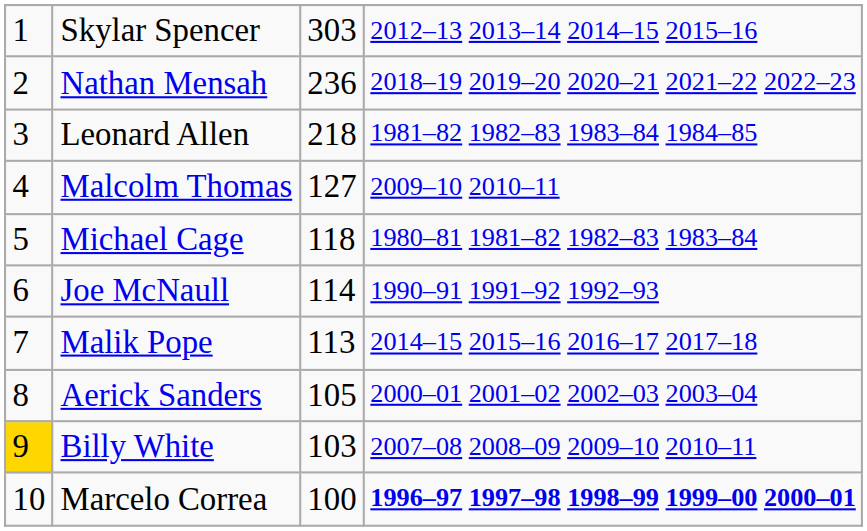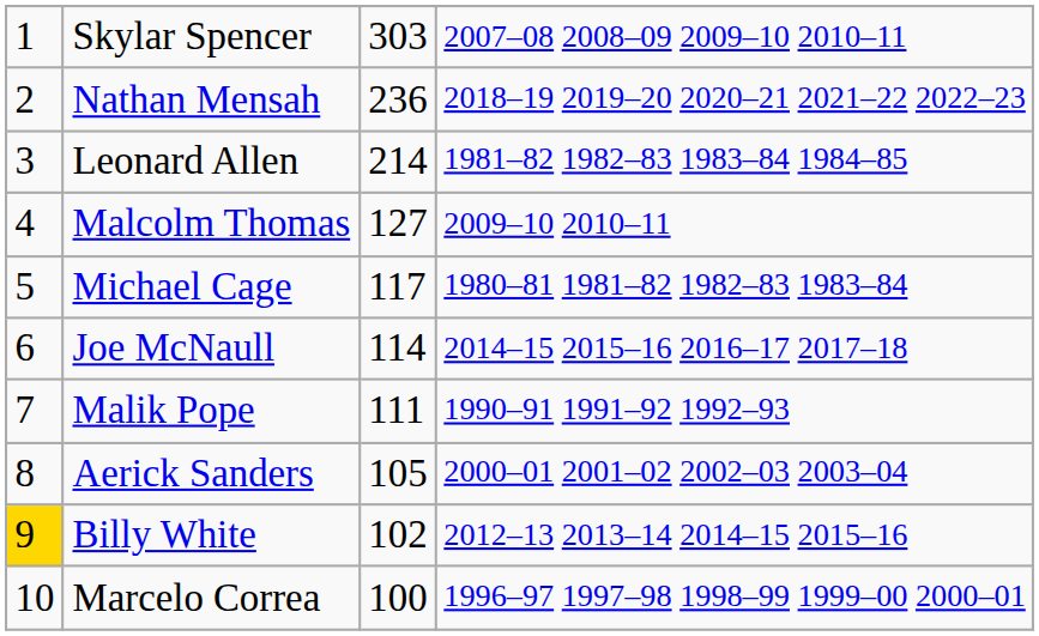Skylar Spencer | column 4: 2012–13 2013–14 2014–15 2015–16 -> 2007–08 2008–09 2009–10 2010–11
Leonard Allen | column 3: 218 -> 214
Michael Cage | column 3: 118 -> 117
Joe McNaull | column 4: 1990–91 1991–92 1992–93 -> 2014–15 2015–16 2016–17 2017–18
Malik Pope | column 3: 113 -> 111
Malik Pope | column 4: 2014–15 2015–16 2016–17 2017–18 -> 1990–91 1991–92 1992–93
Billy White | column 3: 103 -> 102
Billy White | column 4: 2007–08 2008–09 2009–10 2010–11 -> 2012–13 2013–14 2014–15 2015–16
Marcelo Correa | column 4: bold -> normal
